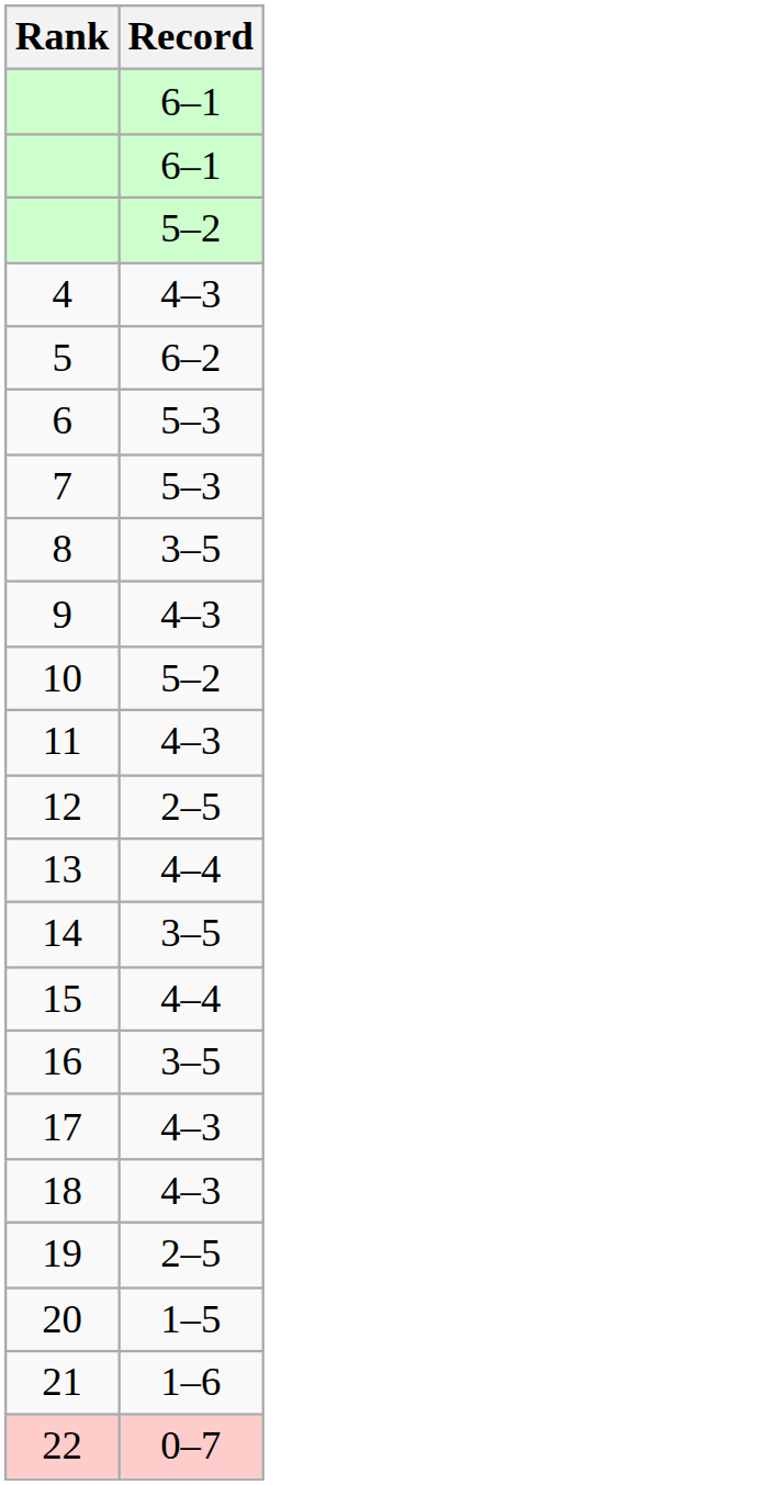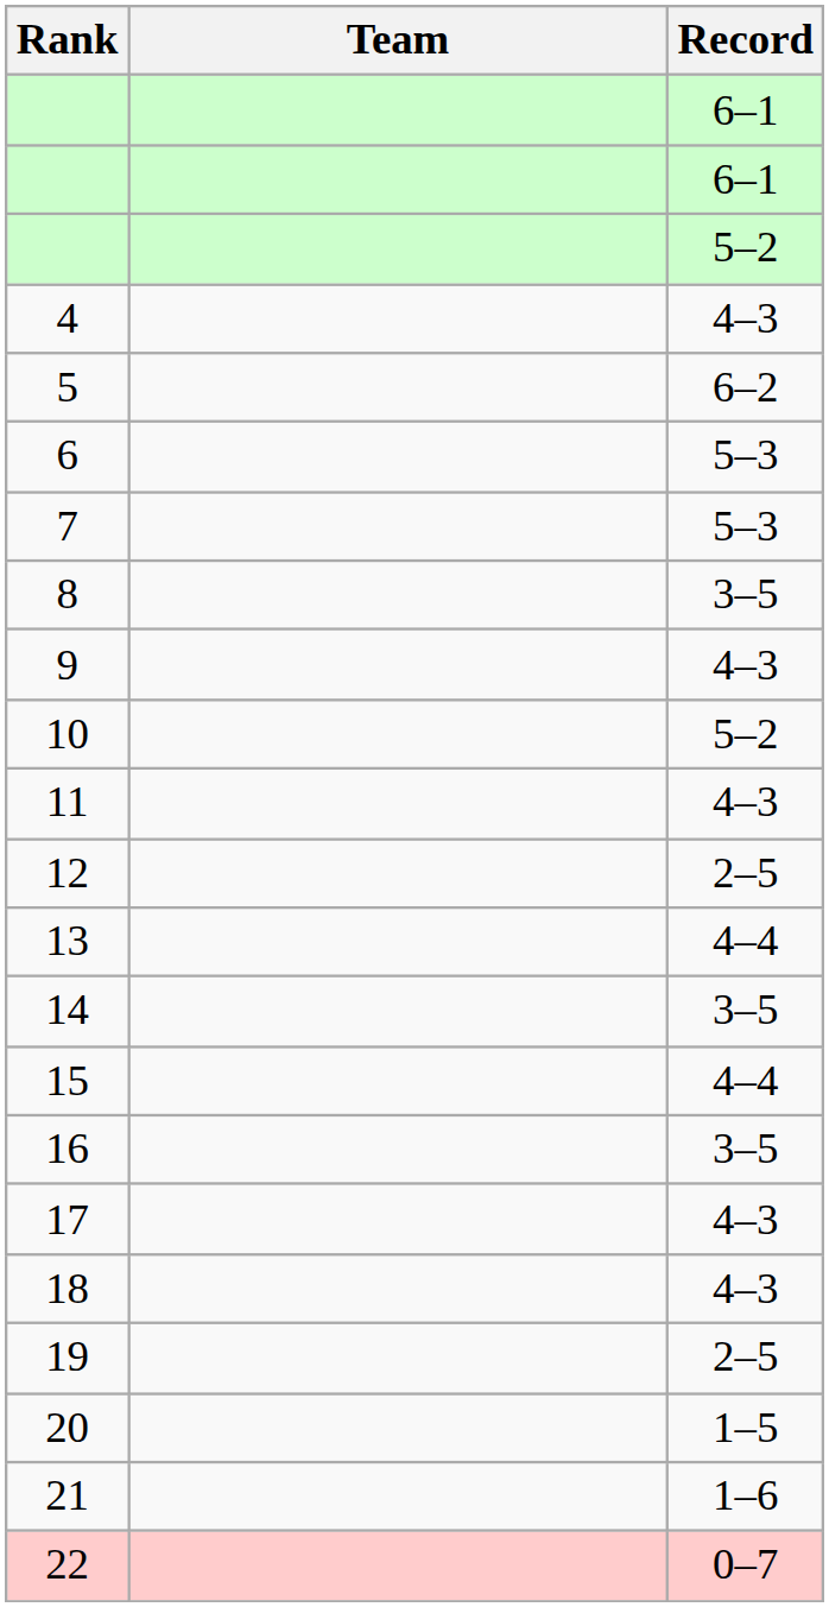+ column: Team
